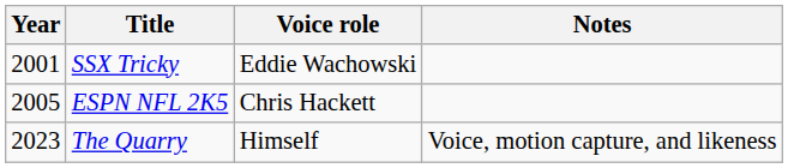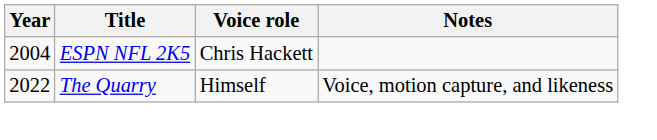- row: 2001 | SSX Tricky | Eddie Wachowski
ESPN NFL 2K5 | Year: 2005 -> 2004
The Quarry | Year: 2023 -> 2022
